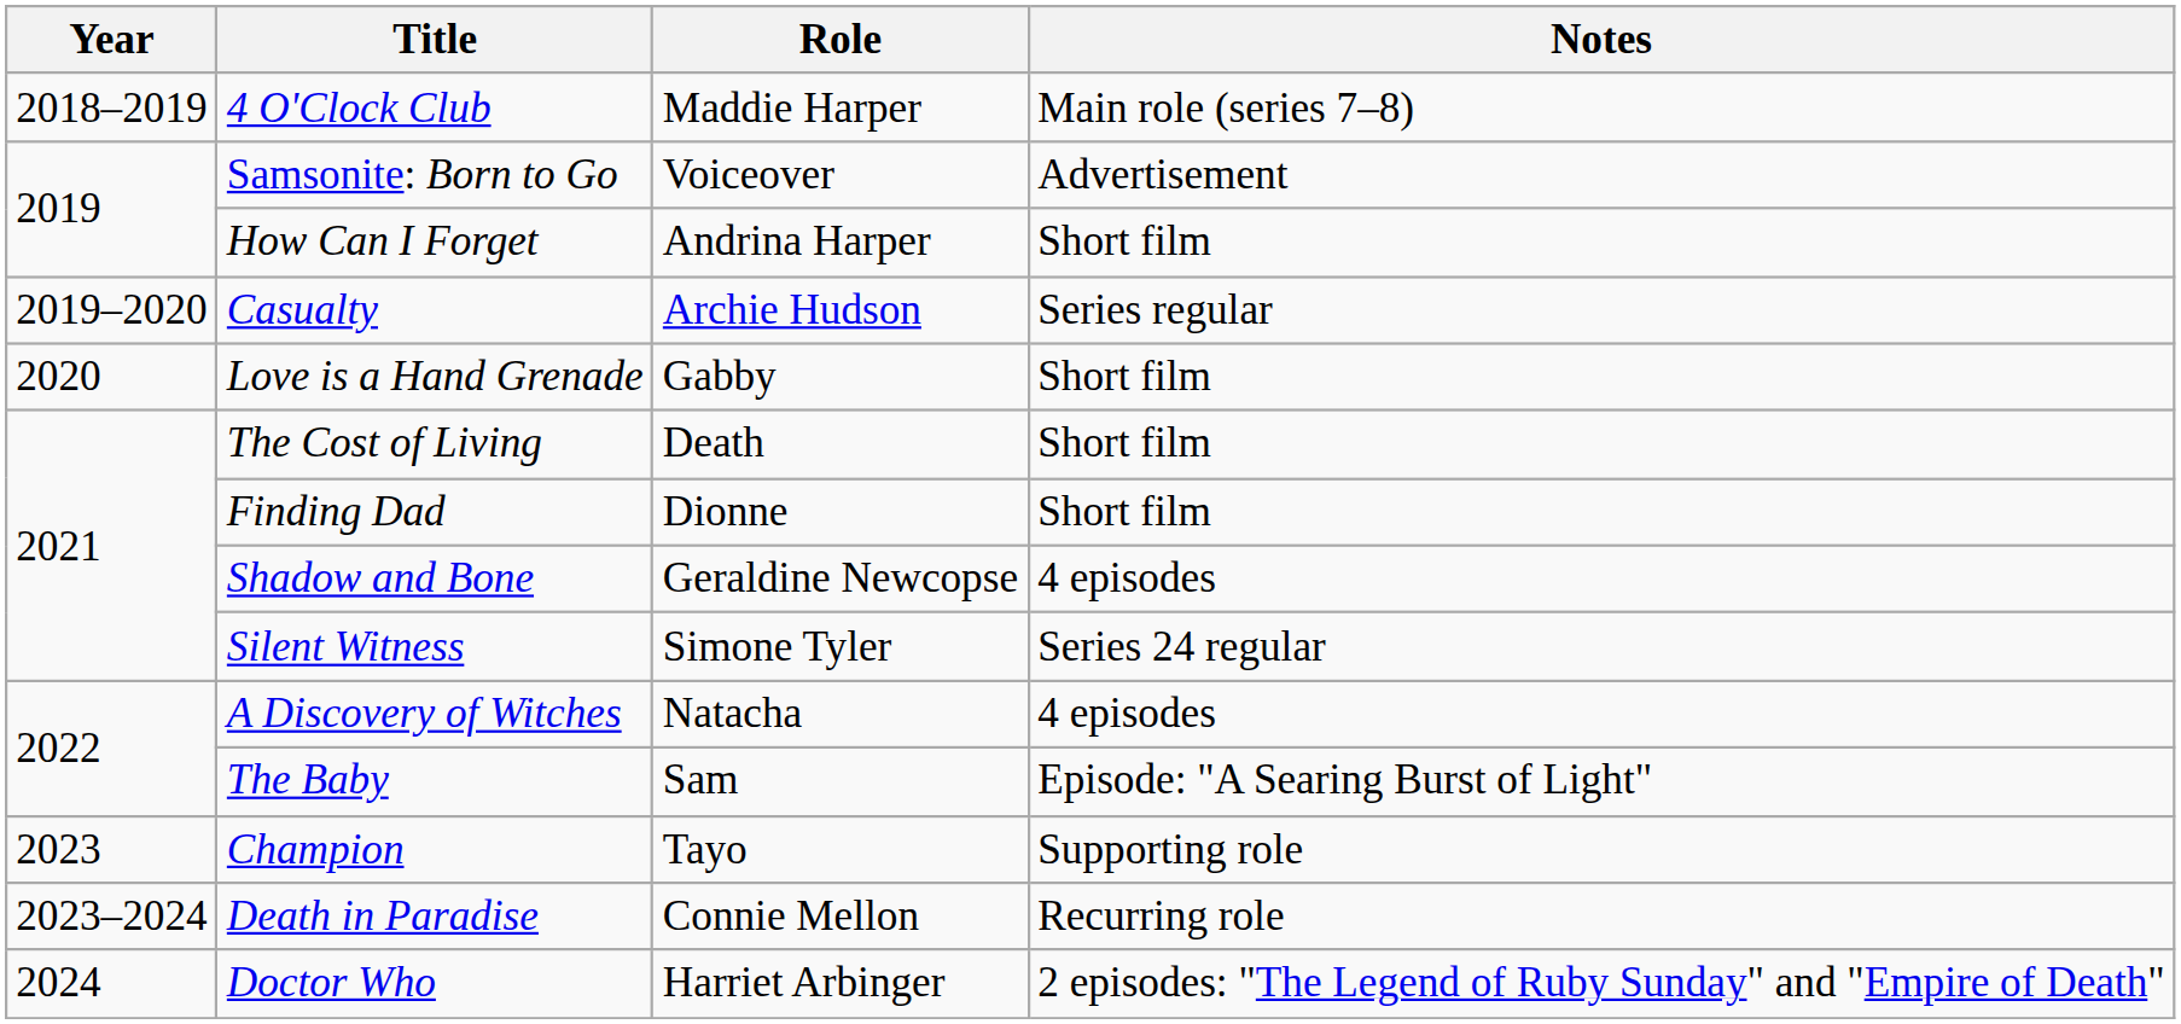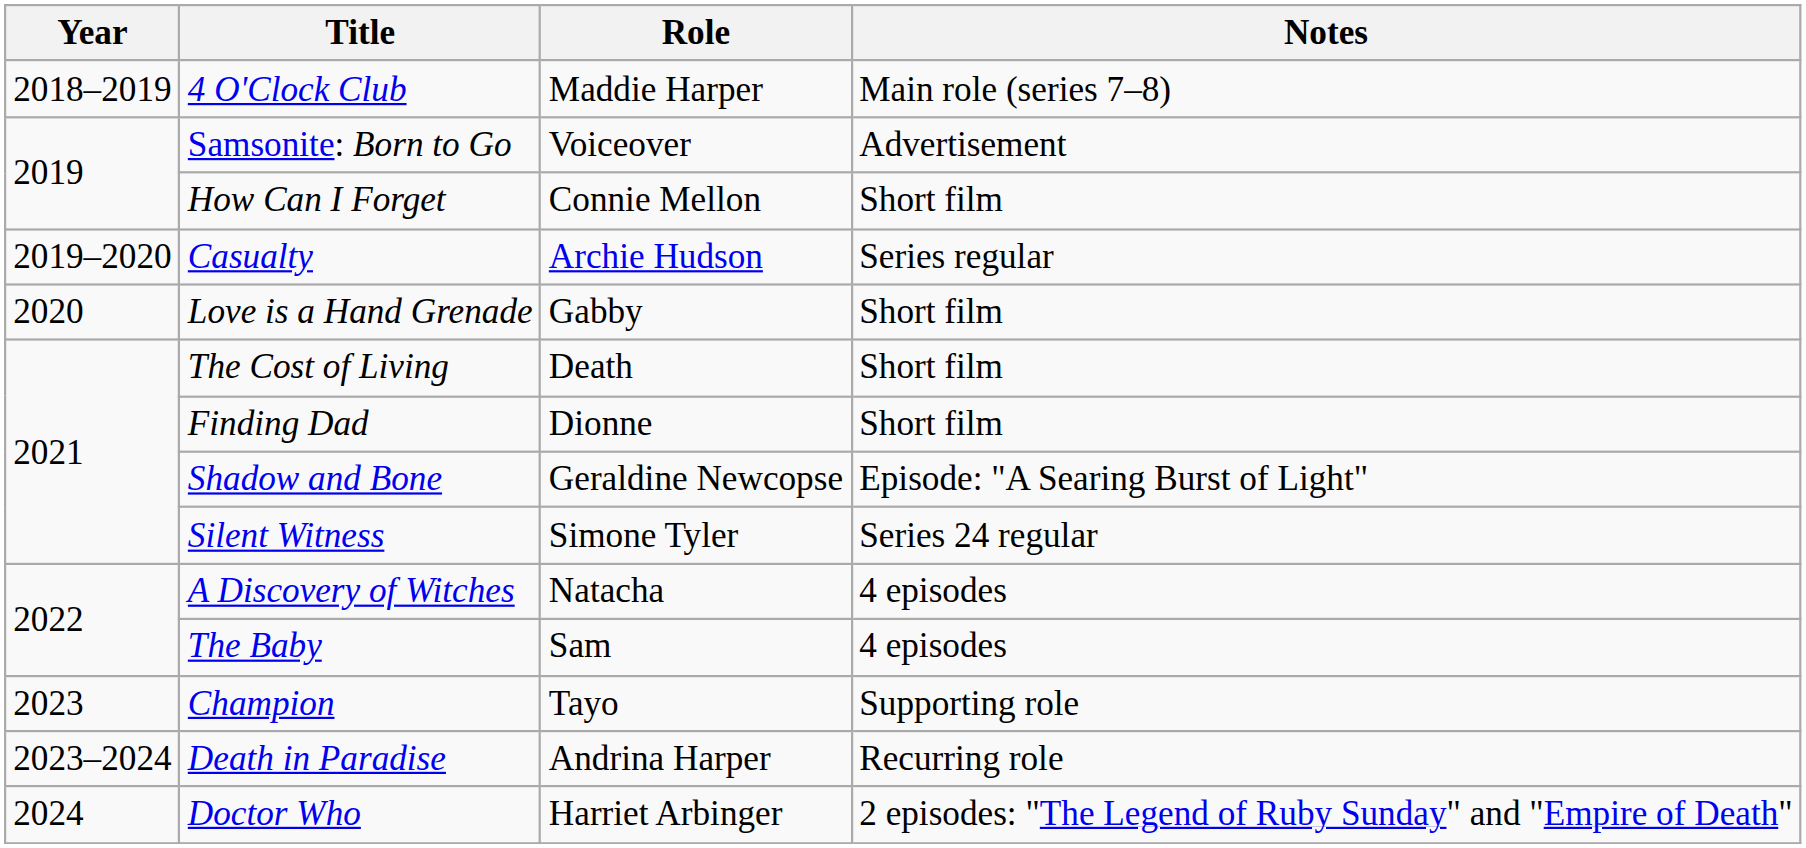How Can I Forget | Role: Andrina Harper -> Connie Mellon
Shadow and Bone | Notes: 4 episodes -> Episode: "A Searing Burst of Light"
The Baby | Notes: Episode: "A Searing Burst of Light" -> 4 episodes
Death in Paradise | Role: Connie Mellon -> Andrina Harper
